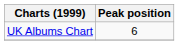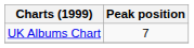UK Albums Chart | Peak position: 6 -> 7
